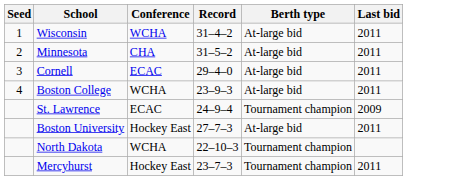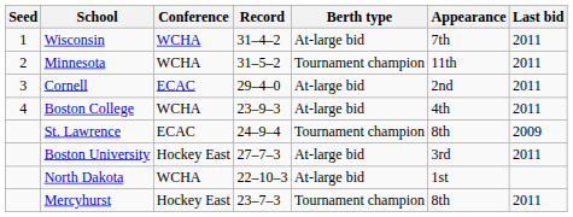+ column: Appearance | 7th | 11th | 2nd | 4th | 8th | 3rd | 1st | 8th
Minnesota | Conference: CHA -> WCHA
Minnesota | Berth type: At-large bid -> Tournament champion
North Dakota | Berth type: Tournament champion -> At-large bid
